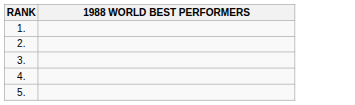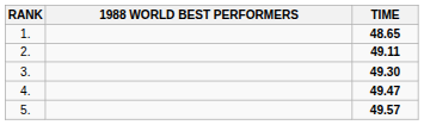+ column: TIME | 48.65 | 49.11 | 49.30 | 49.47 | 49.57
